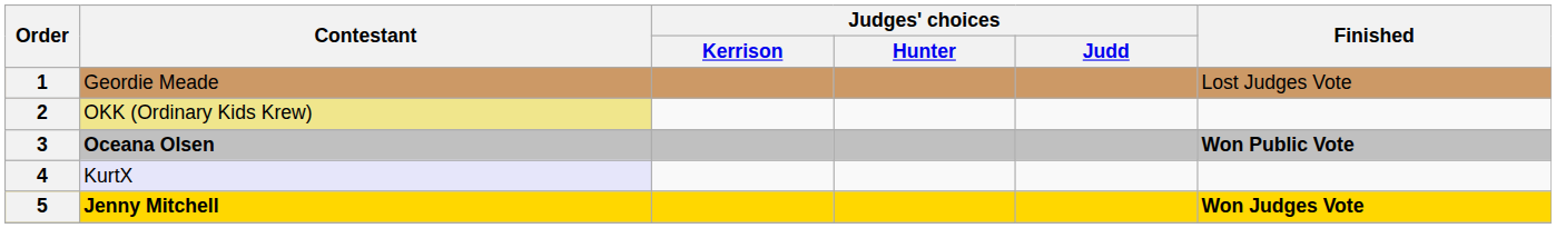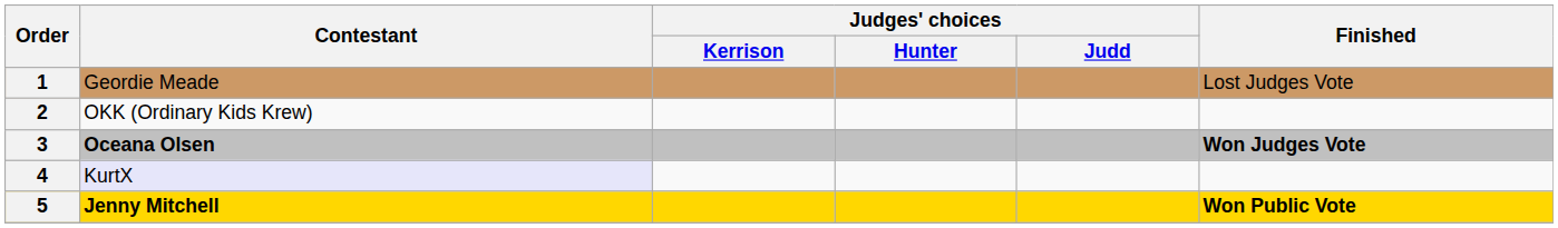2 | Contestant: khaki background -> no background
3 | Finished: Won Public Vote -> Won Judges Vote
5 | Finished: Won Judges Vote -> Won Public Vote
